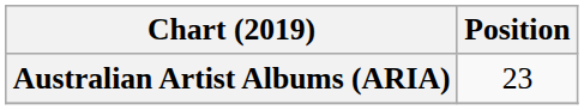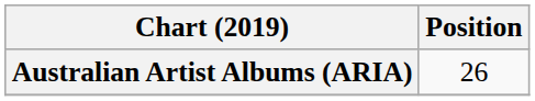Australian Artist Albums (ARIA) | Position: 23 -> 26
